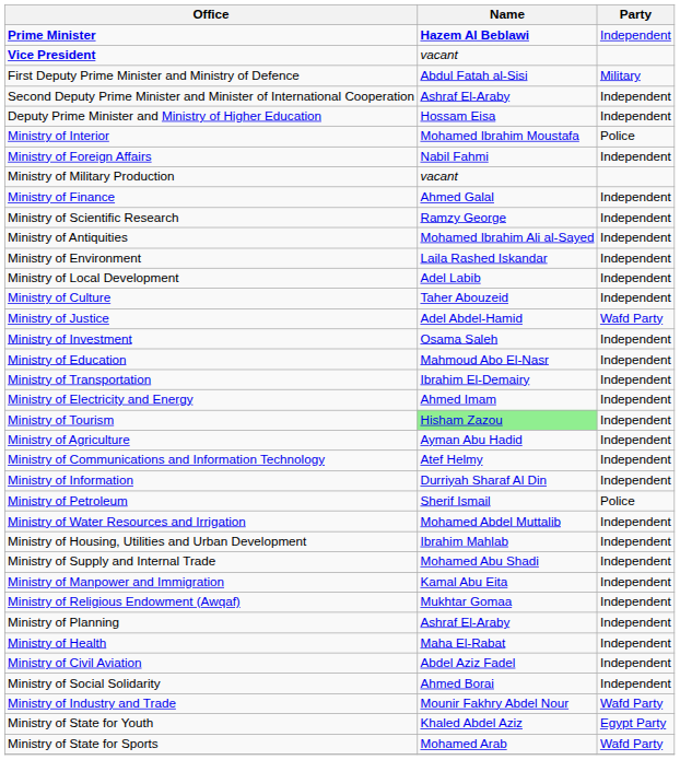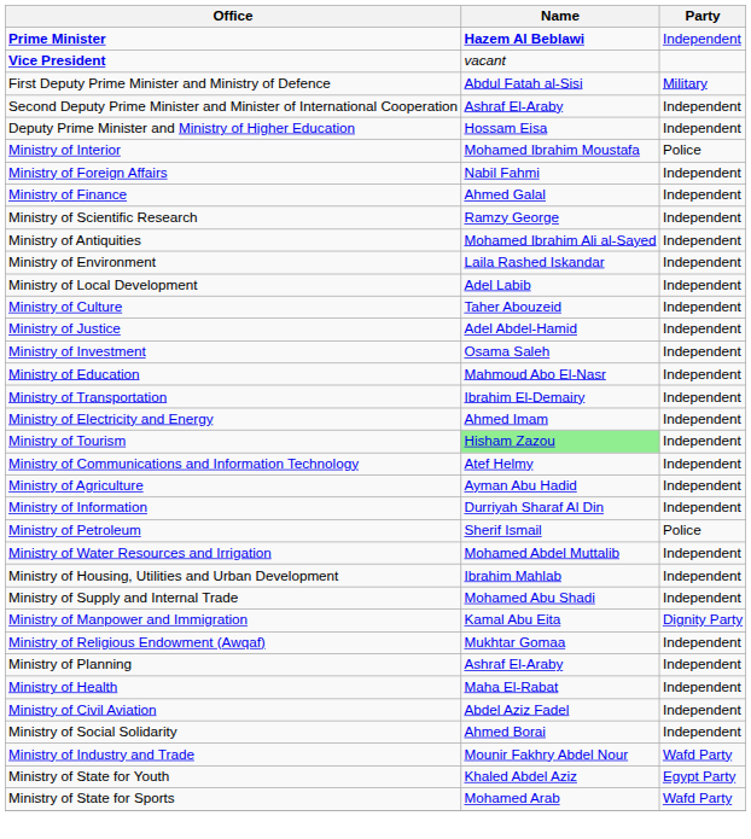- row: Ministry of Military Production | vacant
Ministry of Justice | Party: Wafd Party -> Independent
rows swapped: Ministry of Agriculture <-> Ministry of Communications and Information Technology
Ministry of Manpower and Immigration | Party: Independent -> Dignity Party
